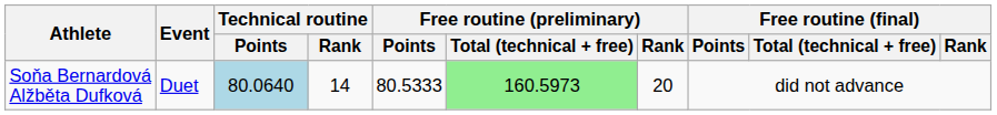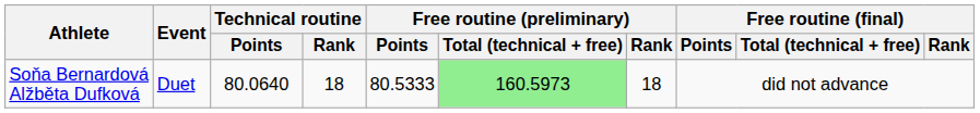Soňa Bernardová Alžběta Dufková | Technical routine / Points: lightblue background -> no background
Soňa Bernardová Alžběta Dufková | Technical routine / Rank: 14 -> 18
Soňa Bernardová Alžběta Dufková | Free routine (preliminary) / Rank: 20 -> 18
